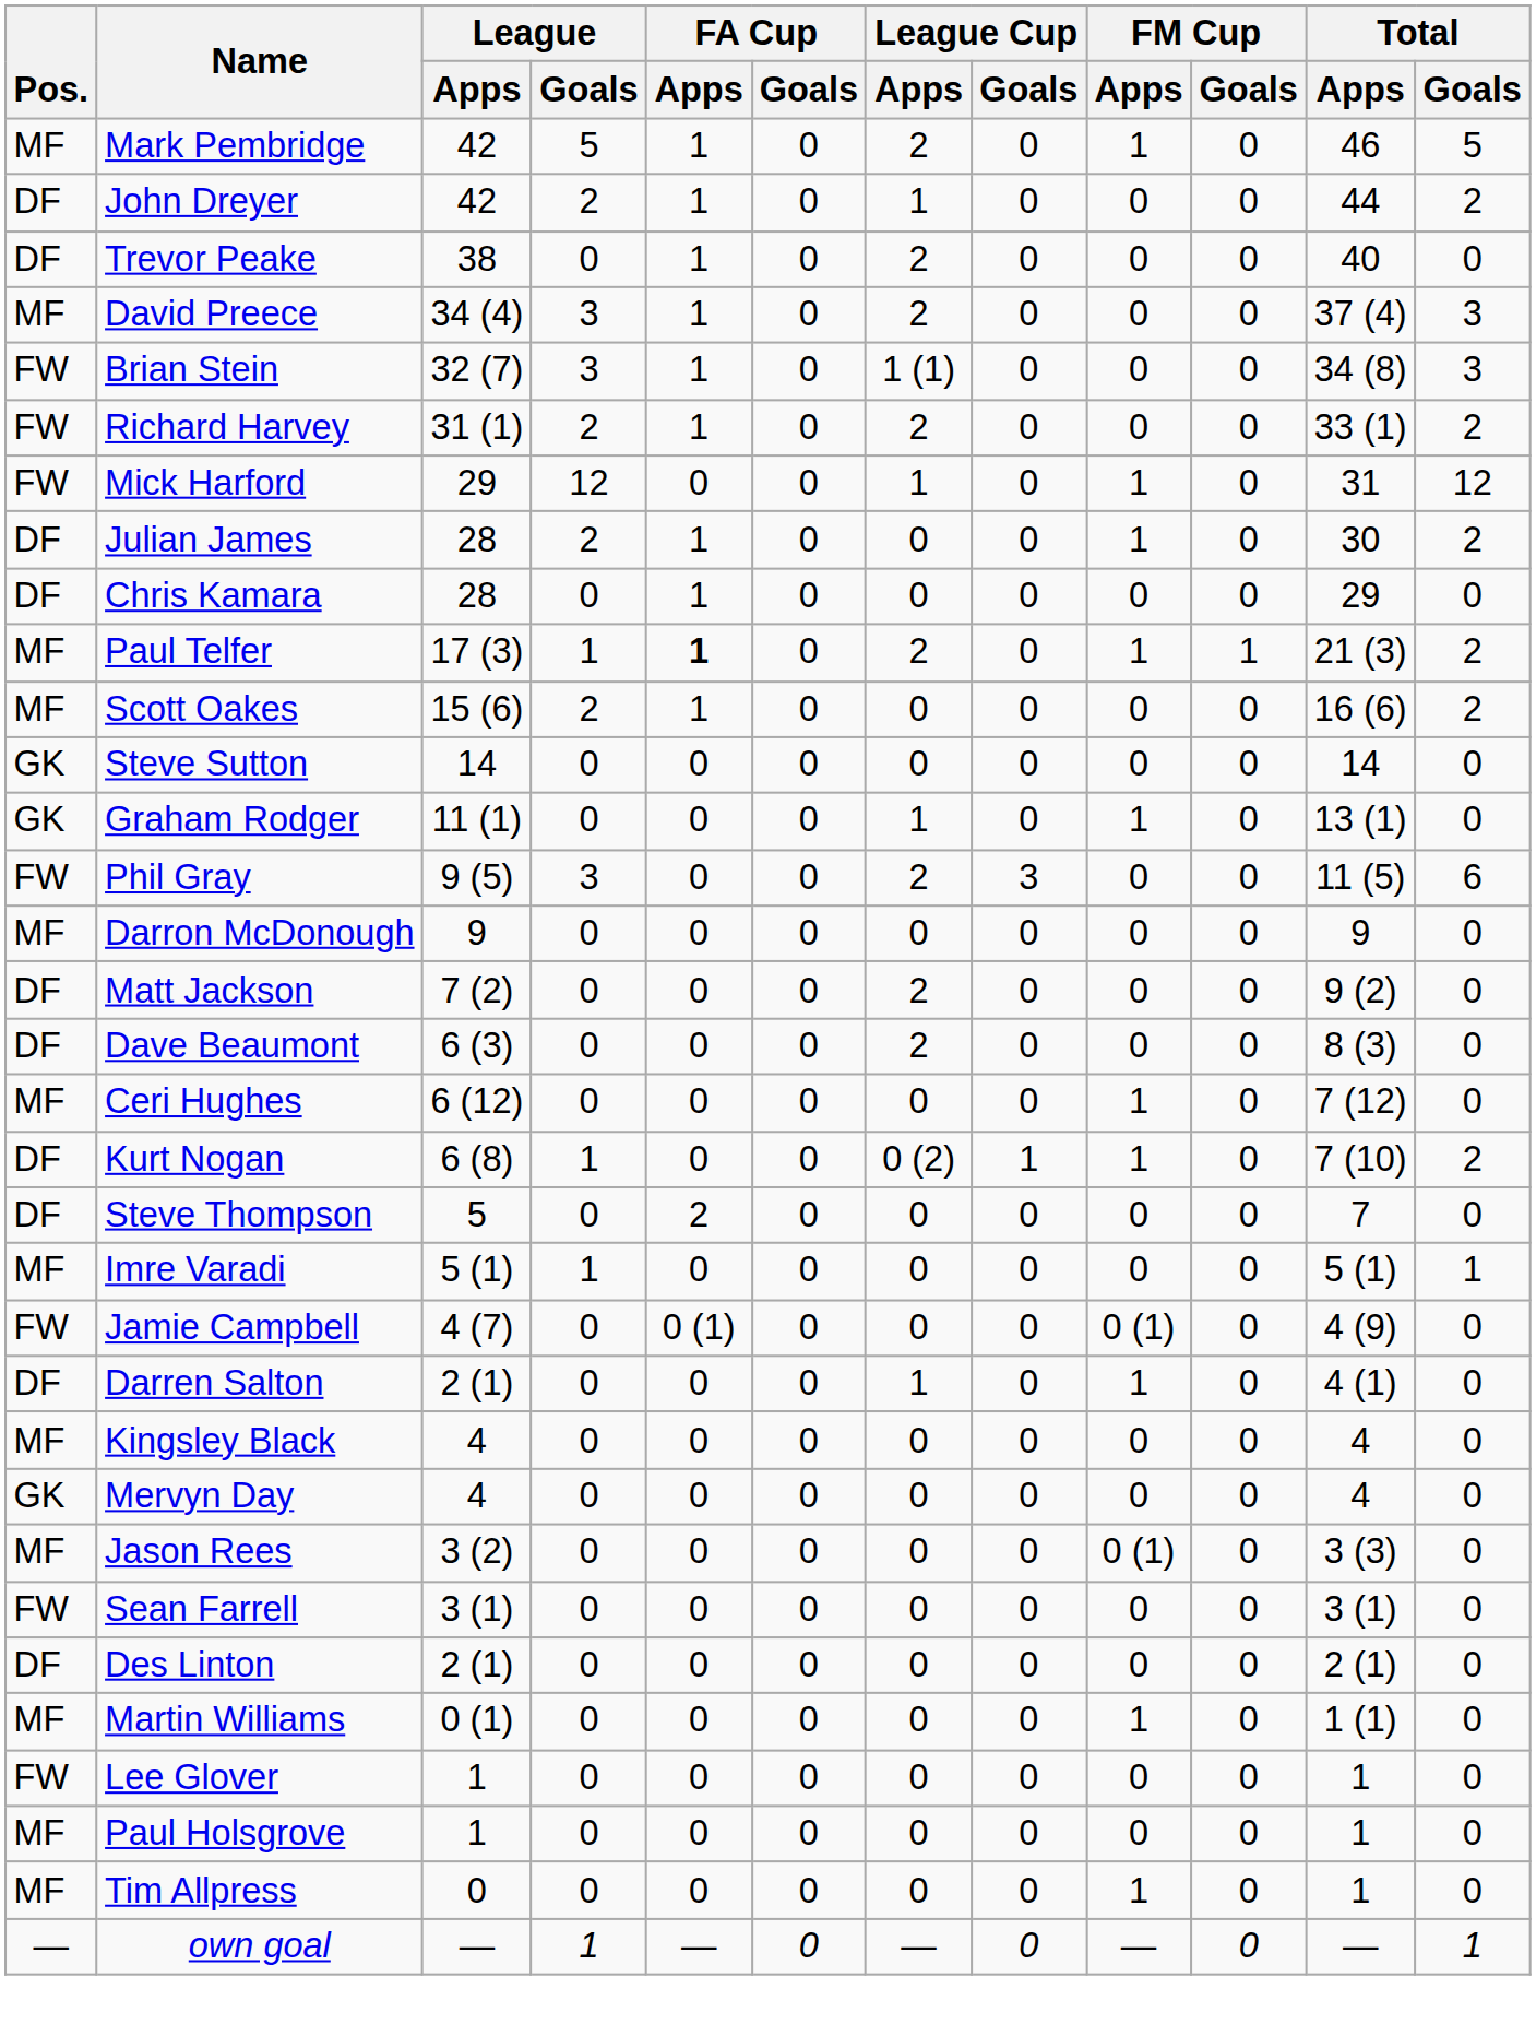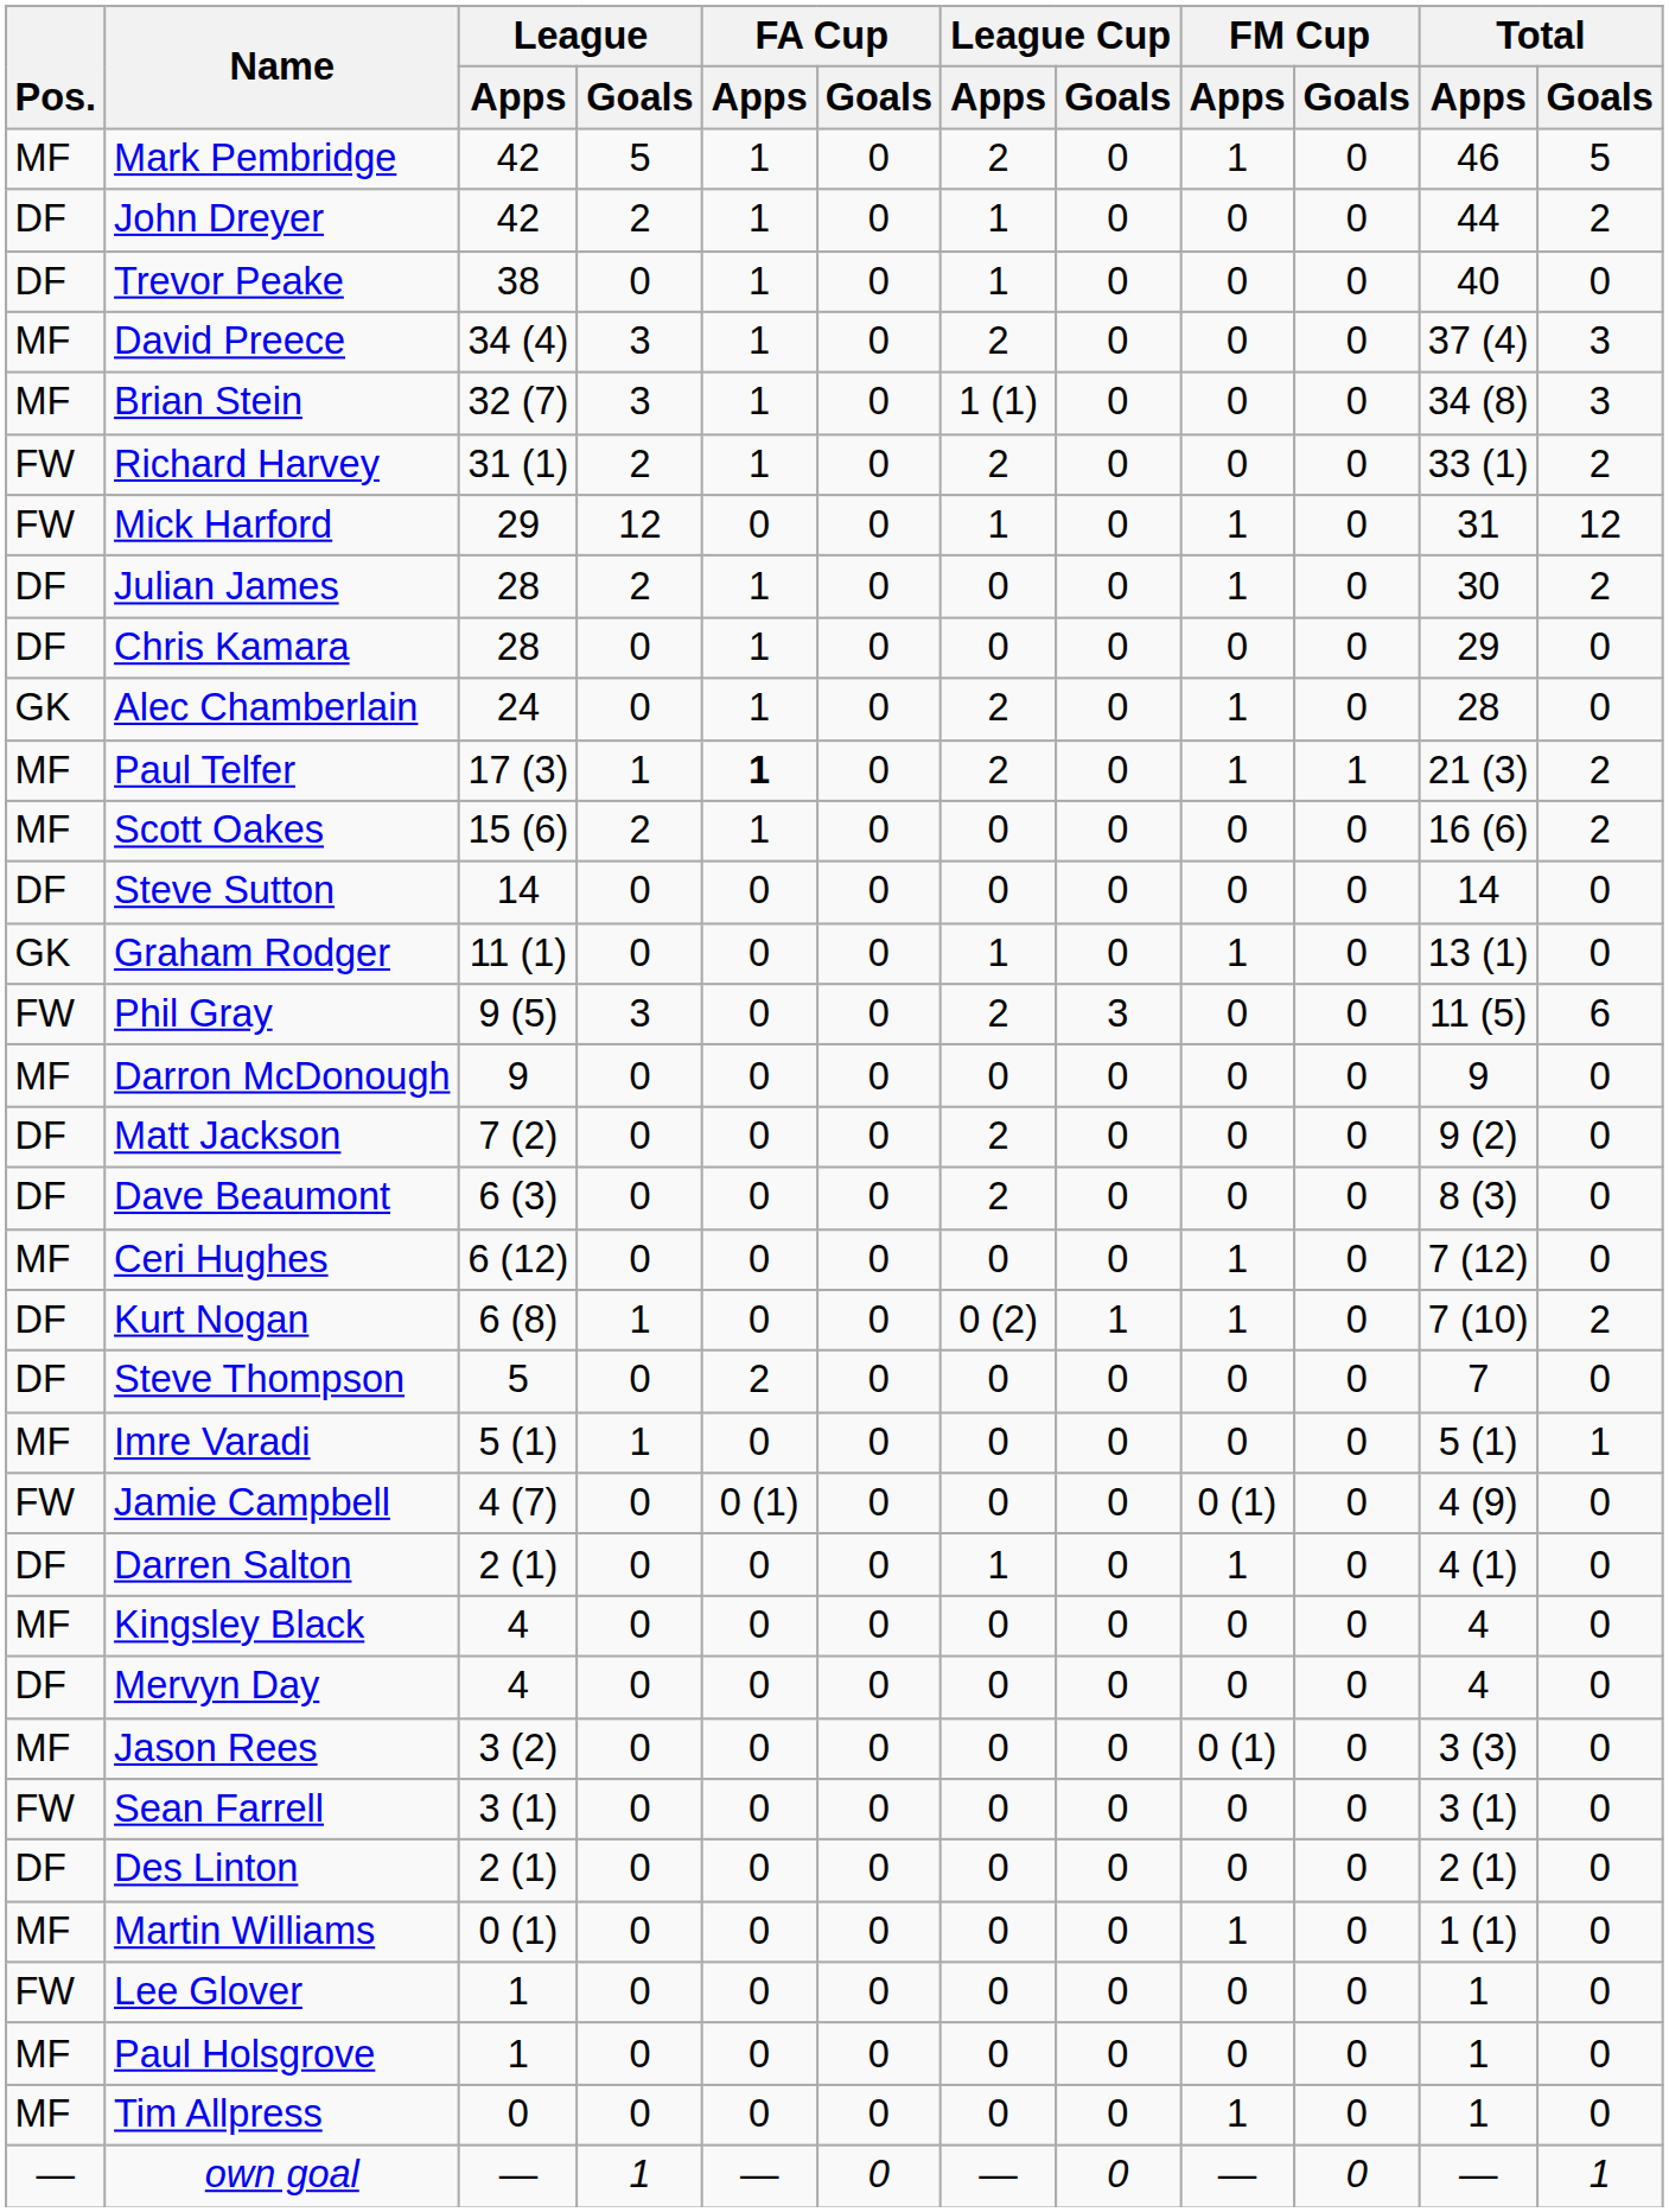Trevor Peake | League Cup / Apps: 2 -> 1
Brian Stein | Pos.: FW -> MF
+ row: GK | Alec Chamberlain | 24 | 0 | 1 | 0 | 2 | 0 | 1 | 0 | 28 | 0
Steve Sutton | Pos.: GK -> DF
Mervyn Day | Pos.: GK -> DF
